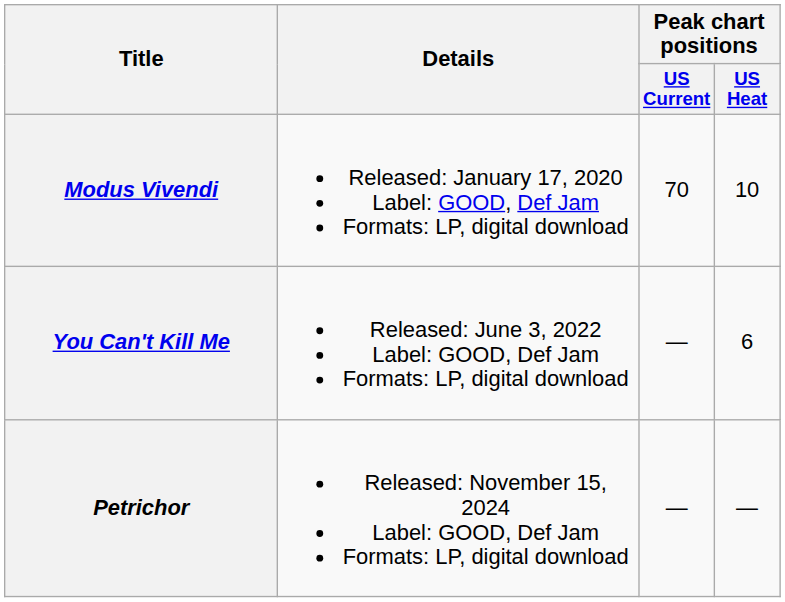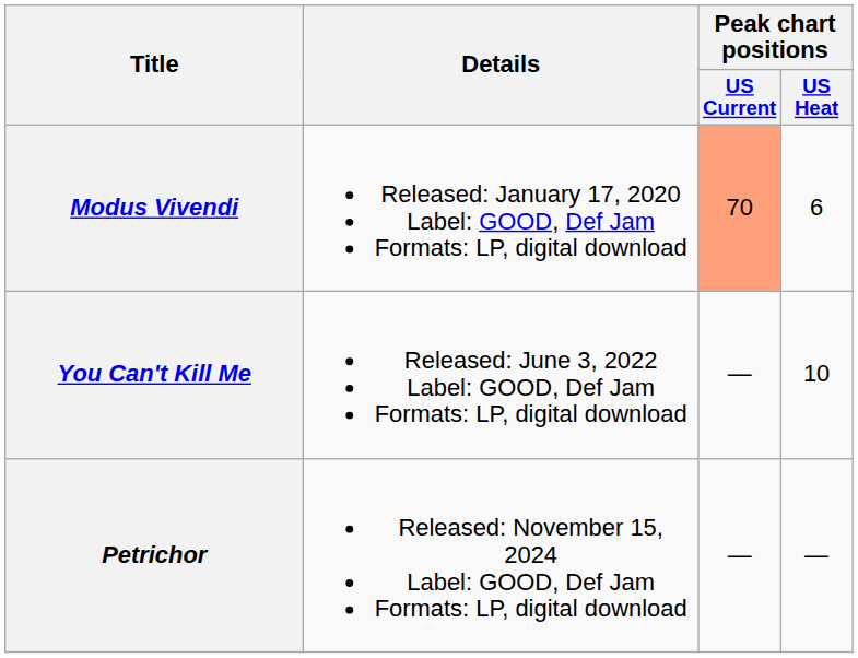Modus Vivendi | Peak chart positions / US Current: no background -> lightsalmon background
Modus Vivendi | Peak chart positions / US Heat: 10 -> 6
You Can't Kill Me | Peak chart positions / US Heat: 6 -> 10
